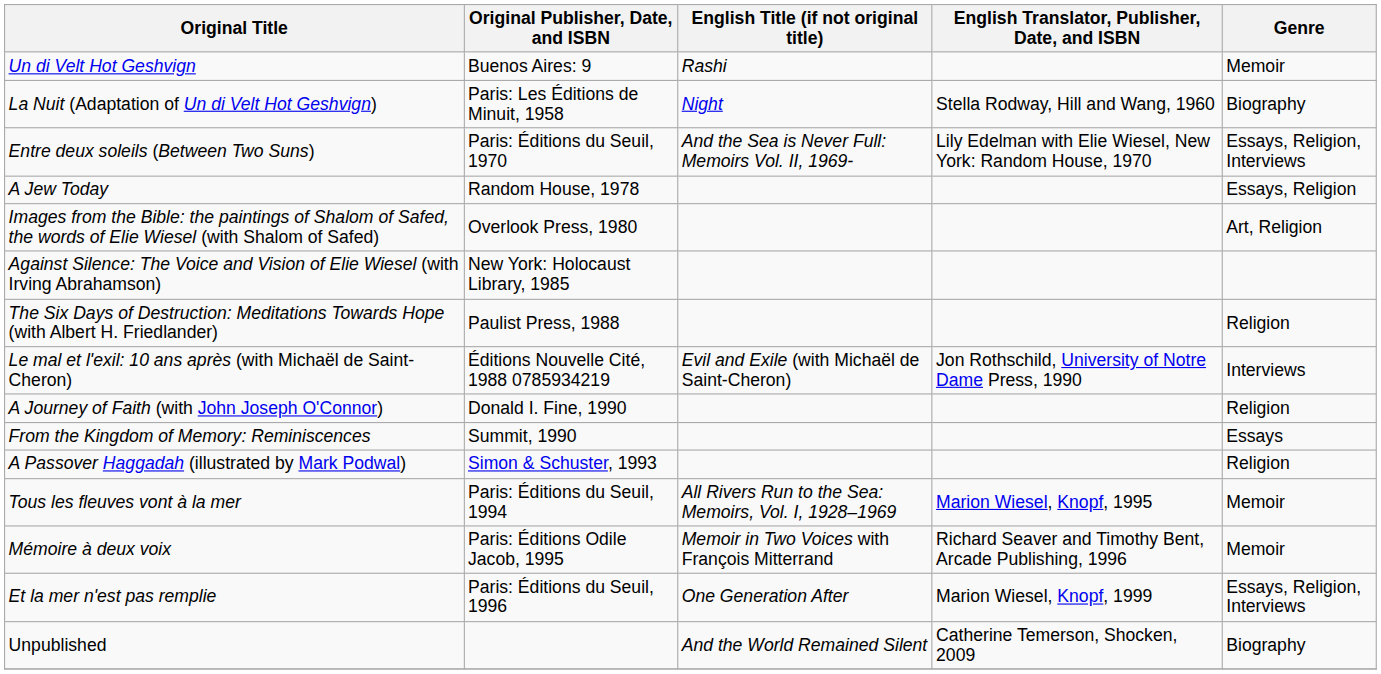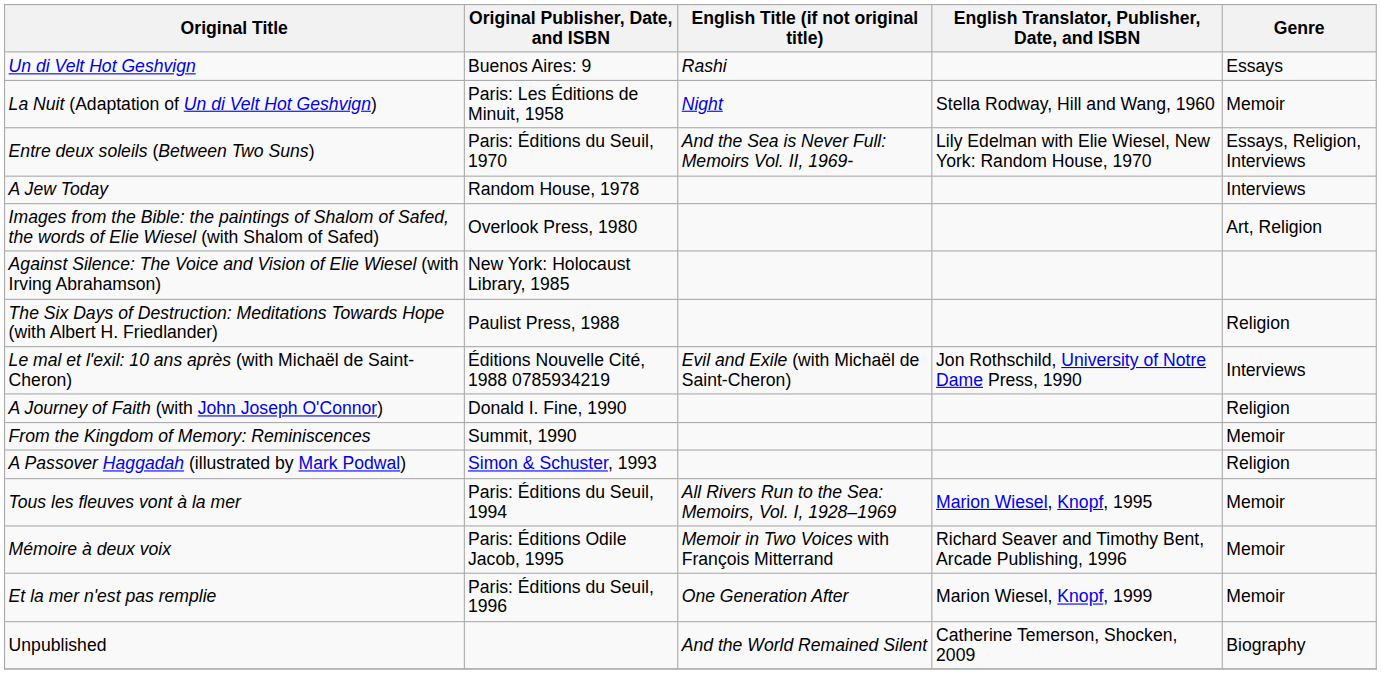Un di Velt Hot Geshvign | Genre: Memoir -> Essays
La Nuit (Adaptation of Un di Velt Hot Geshvign) | Genre: Biography -> Memoir
A Jew Today | Genre: Essays, Religion -> Interviews
From the Kingdom of Memory: Reminiscences | Genre: Essays -> Memoir
Et la mer n'est pas remplie | Genre: Essays, Religion, Interviews -> Memoir
